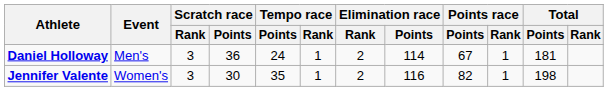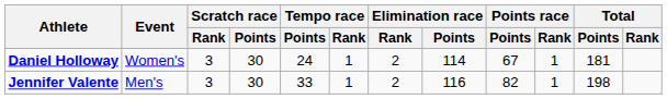Daniel Holloway | Event: Men's -> Women's
Daniel Holloway | Scratch race / Points: 36 -> 30
Jennifer Valente | Event: Women's -> Men's
Jennifer Valente | Tempo race / Points: 35 -> 33
